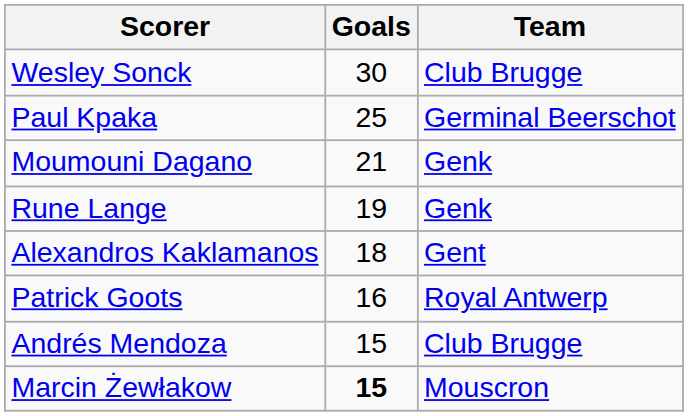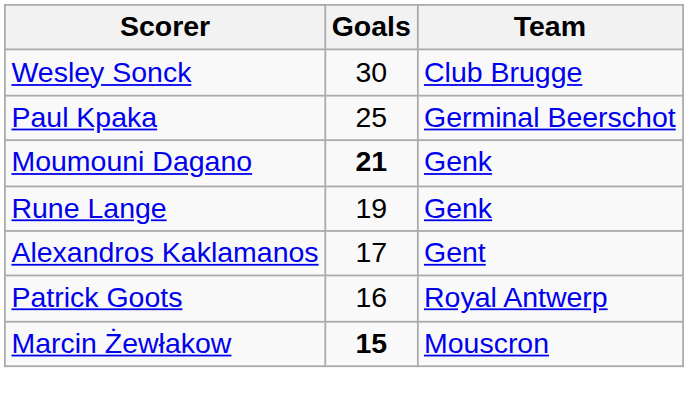Moumouni Dagano | Goals: normal -> bold
Alexandros Kaklamanos | Goals: 18 -> 17
- row: Andrés Mendoza | 15 | Club Brugge
